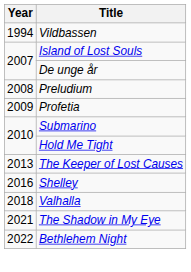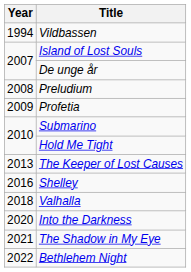+ row: 2020 | Into the Darkness
